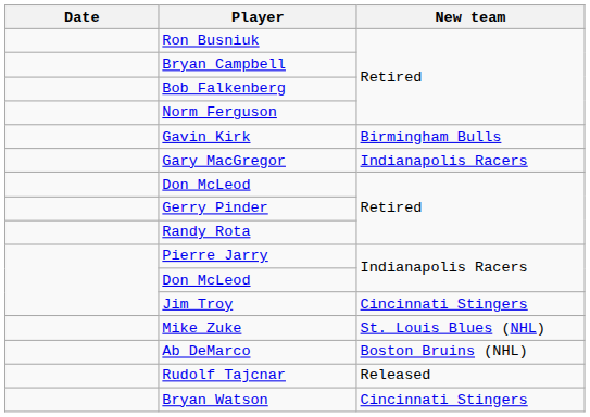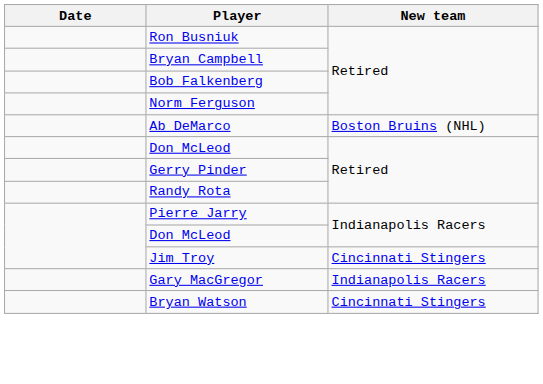- row: Gavin Kirk | Birmingham Bulls
rows swapped: Gary MacGregor <-> Ab DeMarco
- row: Mike Zuke | St. Louis Blues (NHL)
- row: Rudolf Tajcnar | Released
